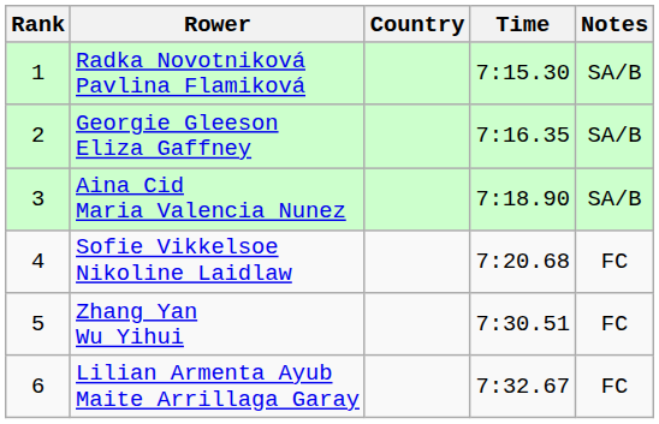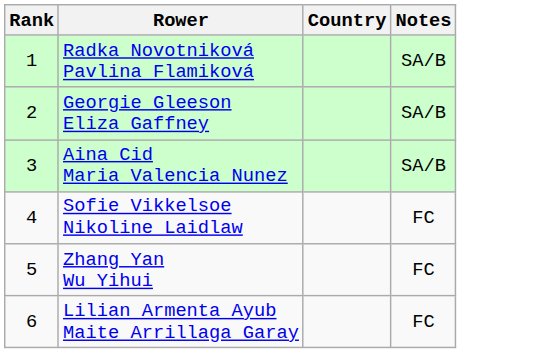- column: Time | 7:15.30 | 7:16.35 | 7:18.90 | 7:20.68 | 7:30.51 | 7:32.67
